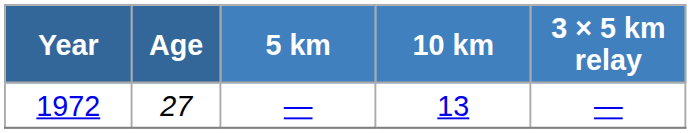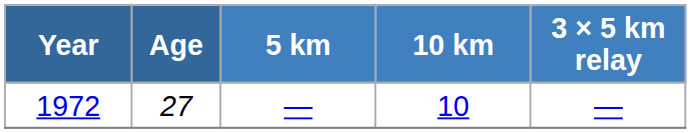1972 | 10 km: 13 -> 10
